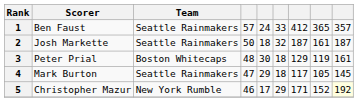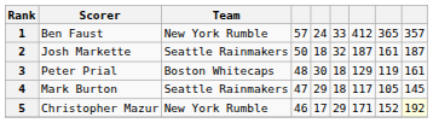1 | Team: Seattle Rainmakers -> New York Rumble
